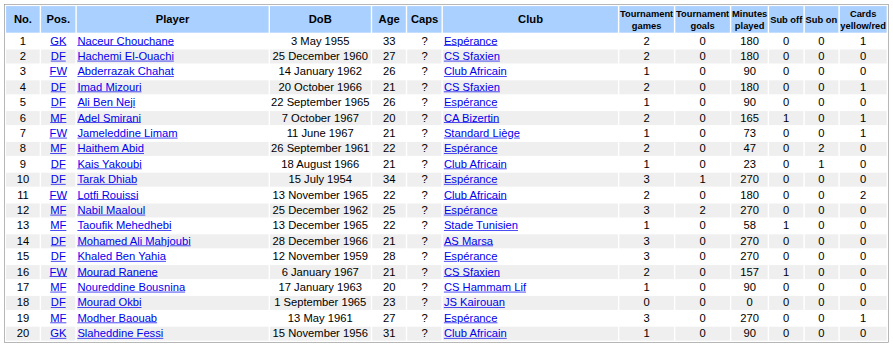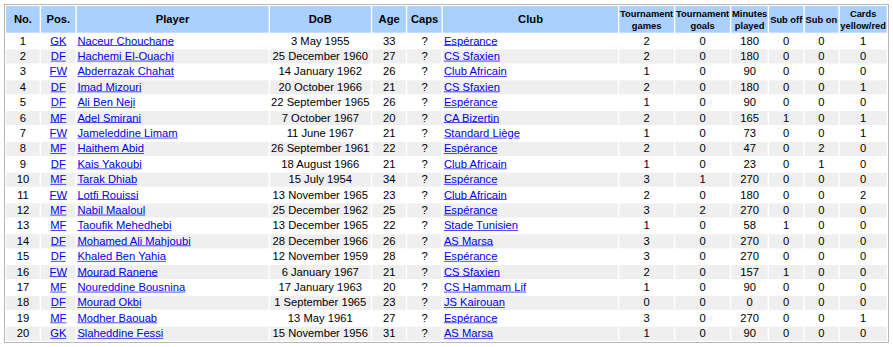Tarak Dhiab | Pos.: DF -> MF
Lotfi Rouissi | Age: 22 -> 23
Mohamed Ali Mahjoubi | Age: 21 -> 26
Slaheddine Fessi | Club: Club Africain -> AS Marsa
